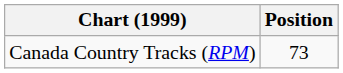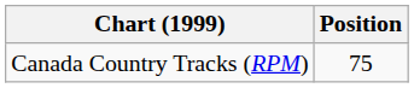Canada Country Tracks (RPM) | Position: 73 -> 75
